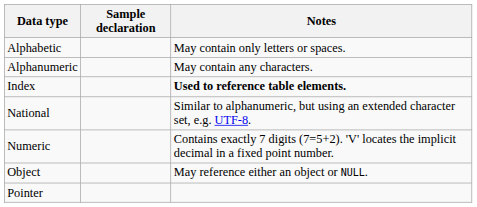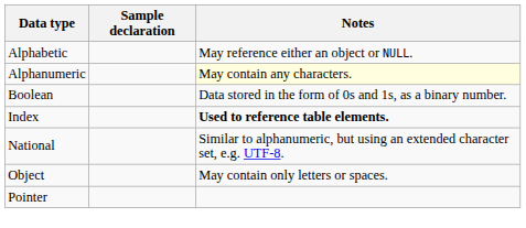Alphabetic | Notes: May contain only letters or spaces. -> May reference either an object or NULL.
Alphanumeric | Notes: no background -> lightyellow background
+ row: Boolean | Data stored in the form of 0s and 1s, as a binary number.
- row: Numeric | Contains exactly 7 digits (7=5+2). 'V' locates the implicit decimal in a fixed point number.
Object | Notes: May reference either an object or NULL. -> May contain only letters or spaces.
